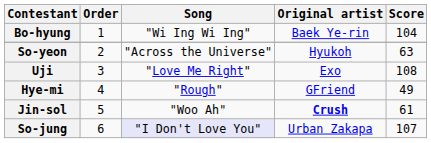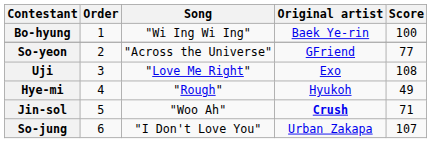Bo-hyung | Score: 104 -> 100
So-yeon | Original artist: Hyukoh -> GFriend
So-yeon | Score: 63 -> 77
Hye-mi | Original artist: GFriend -> Hyukoh
Jin-sol | Score: 61 -> 71
So-jung | Song: lavender background -> no background
